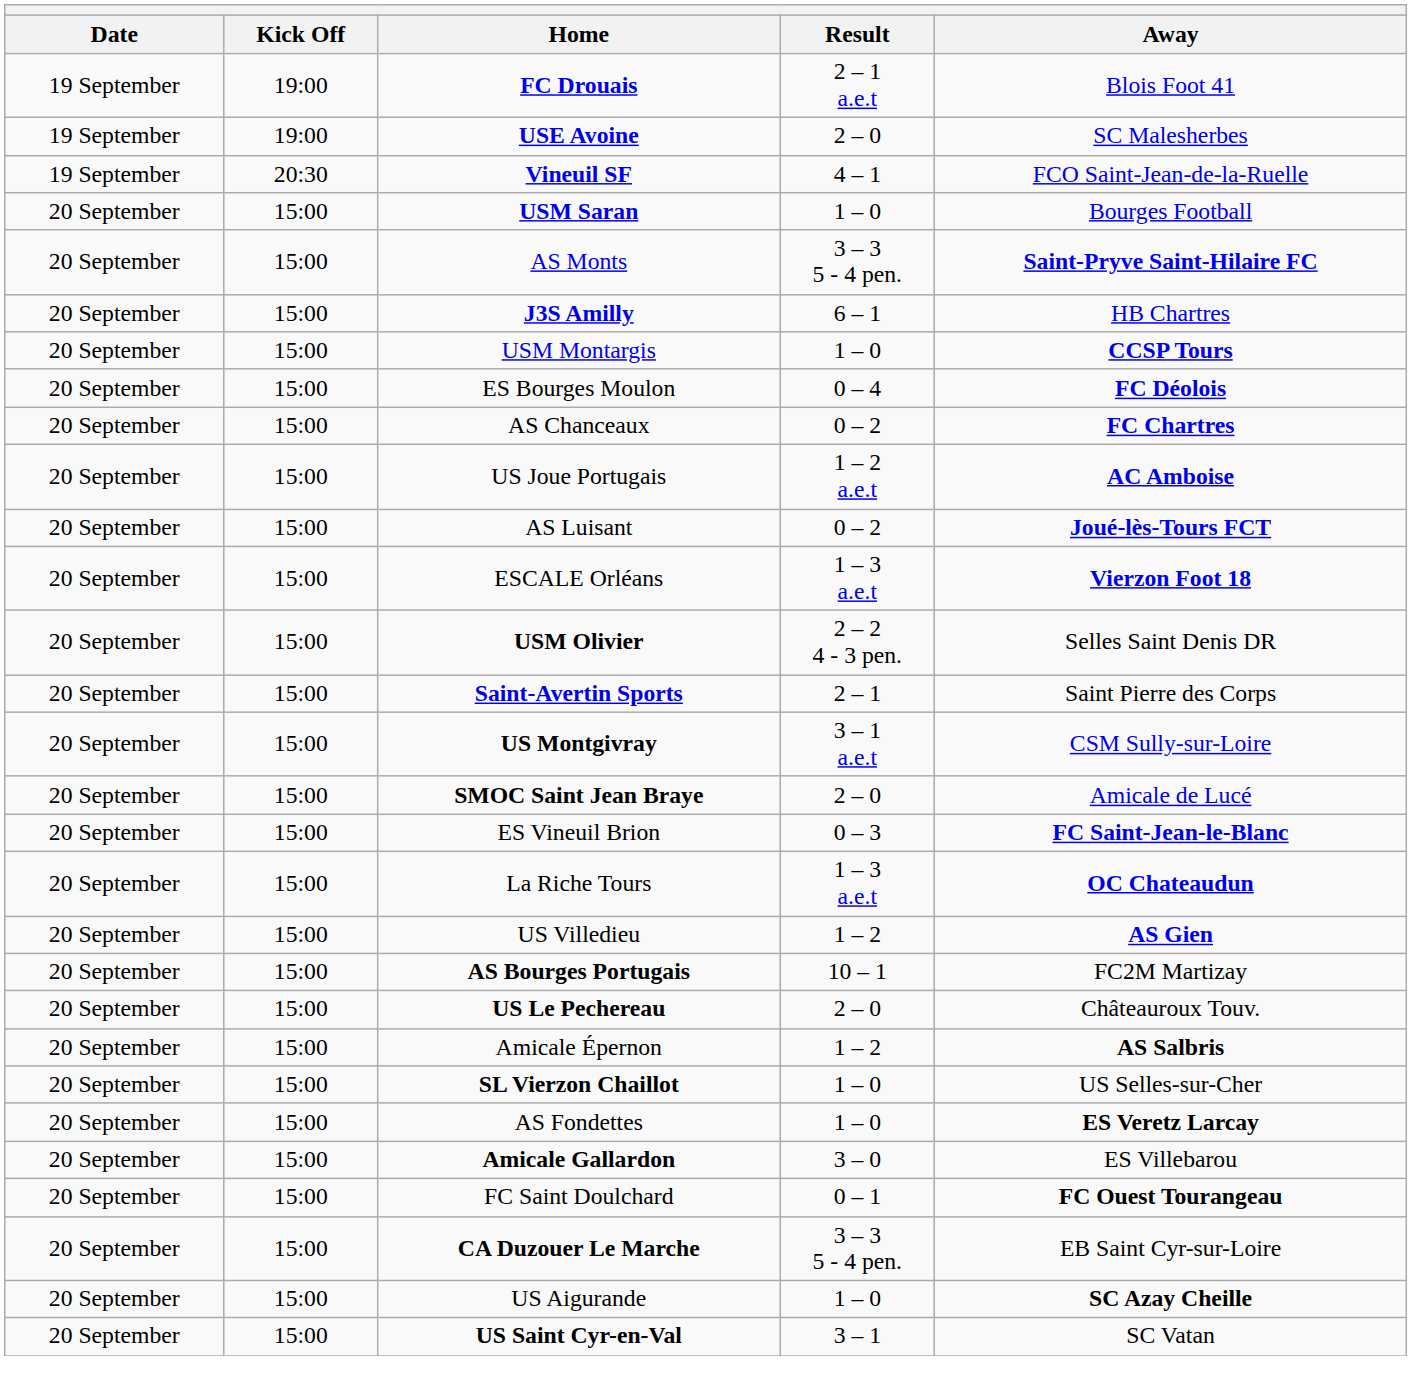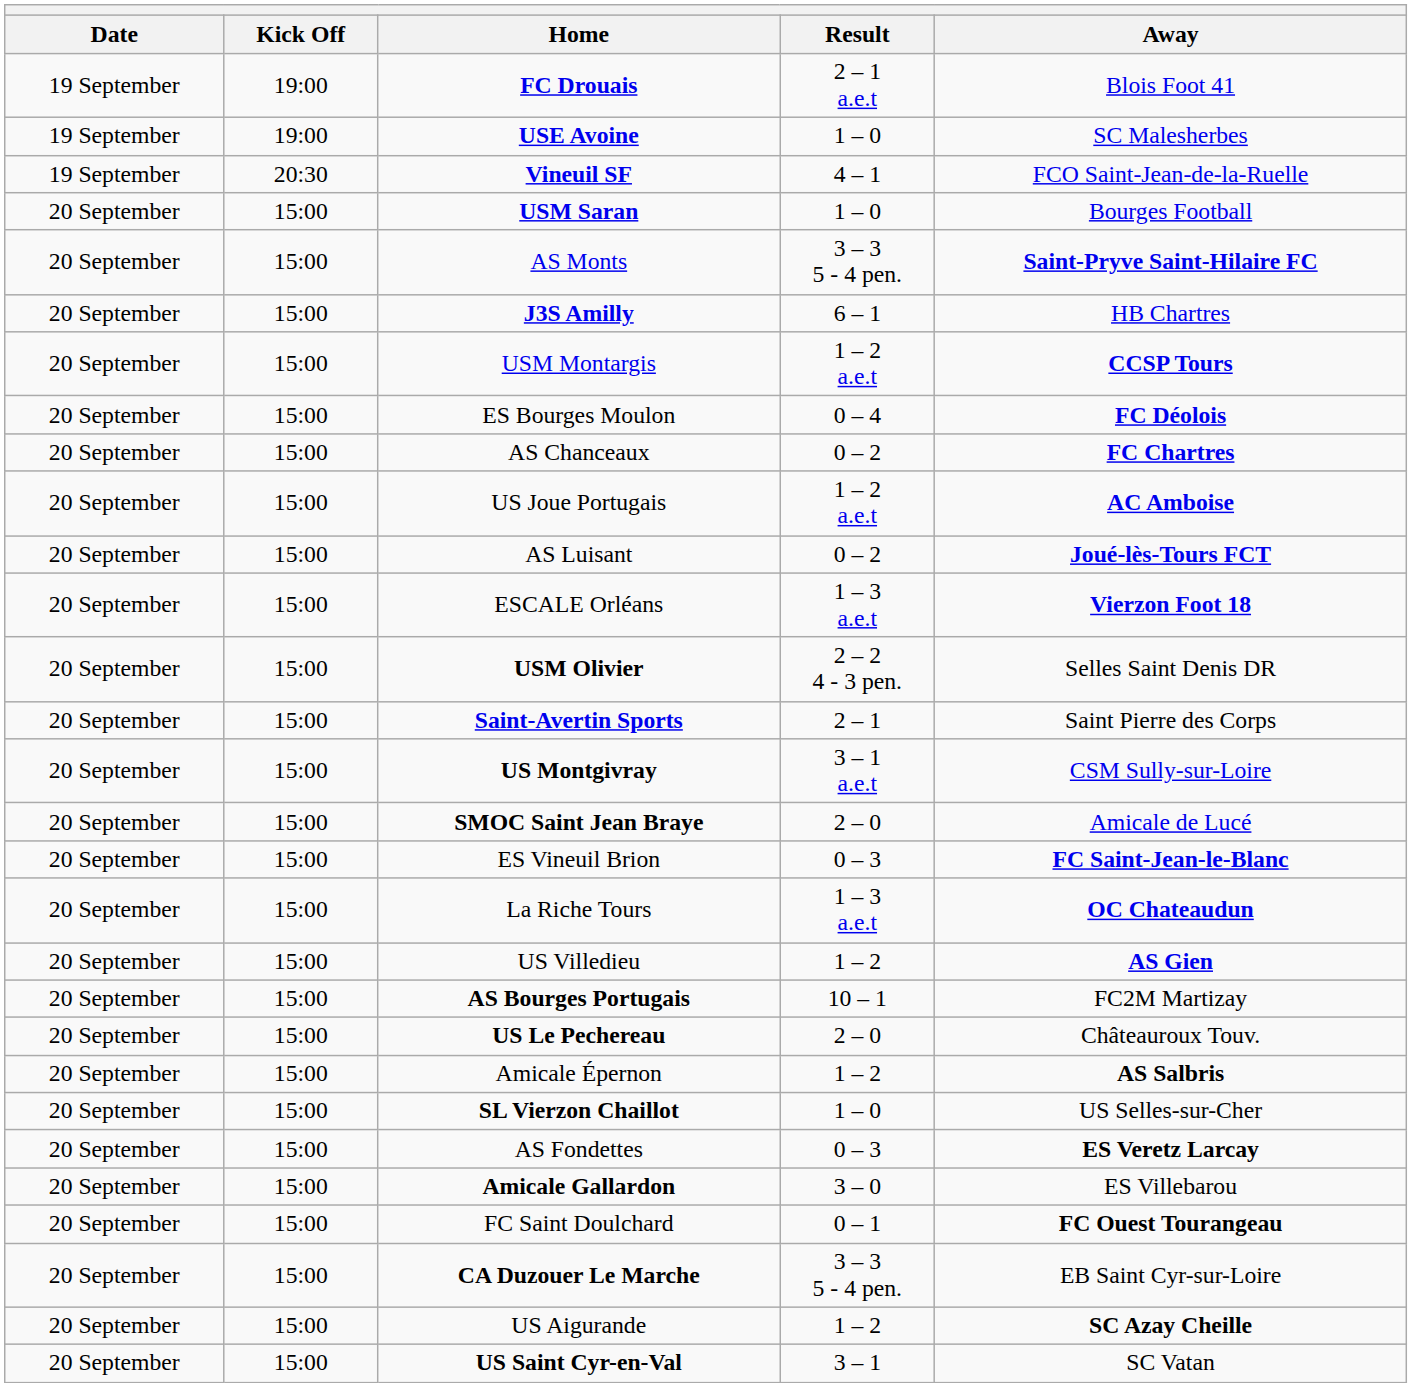USE Avoine | Result: 2 – 0 -> 1 – 0
USM Montargis | Result: 1 – 0 -> 1 – 2 a.e.t
AS Fondettes | Result: 1 – 0 -> 0 – 3
US Aigurande | Result: 1 – 0 -> 1 – 2
